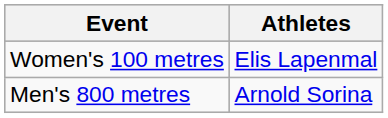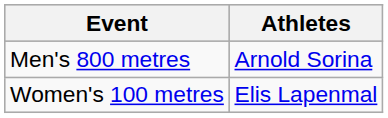rows swapped: Women's 100 metres <-> Men's 800 metres
